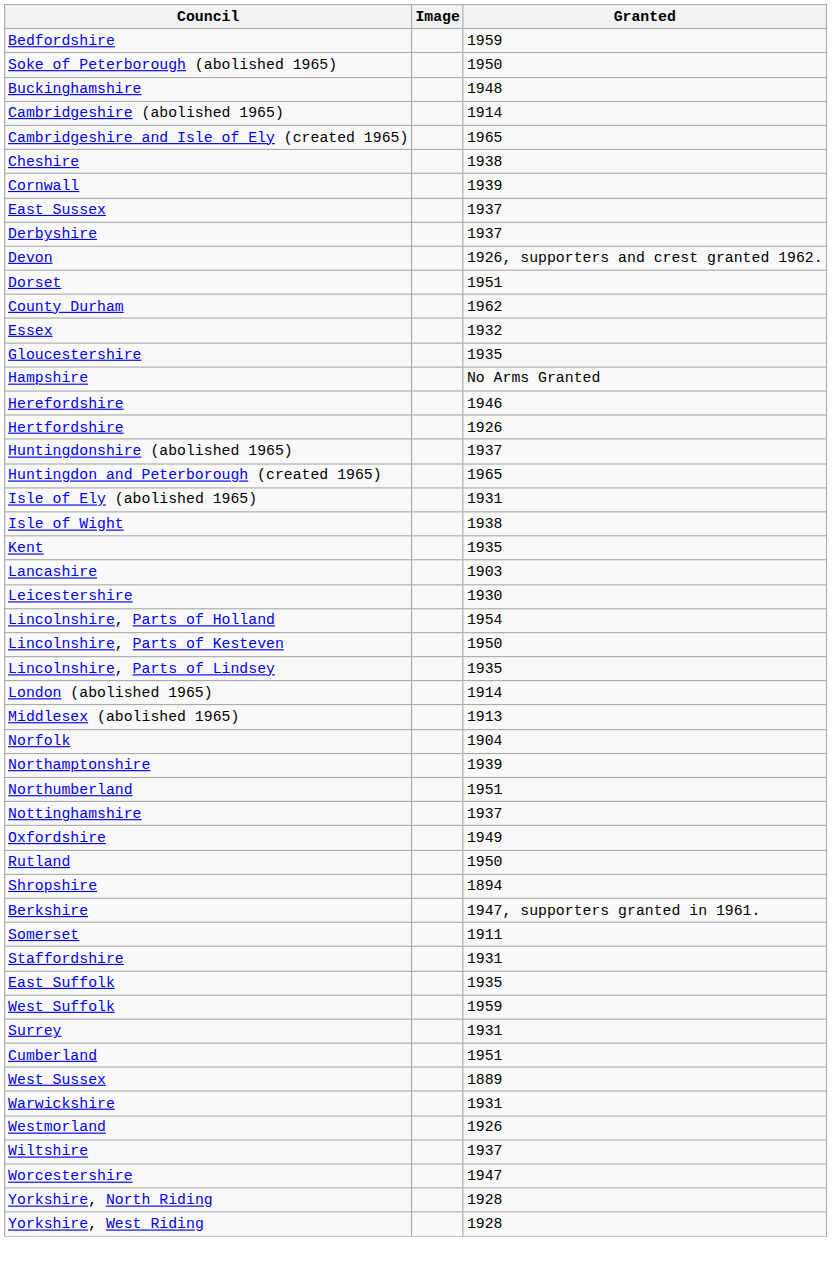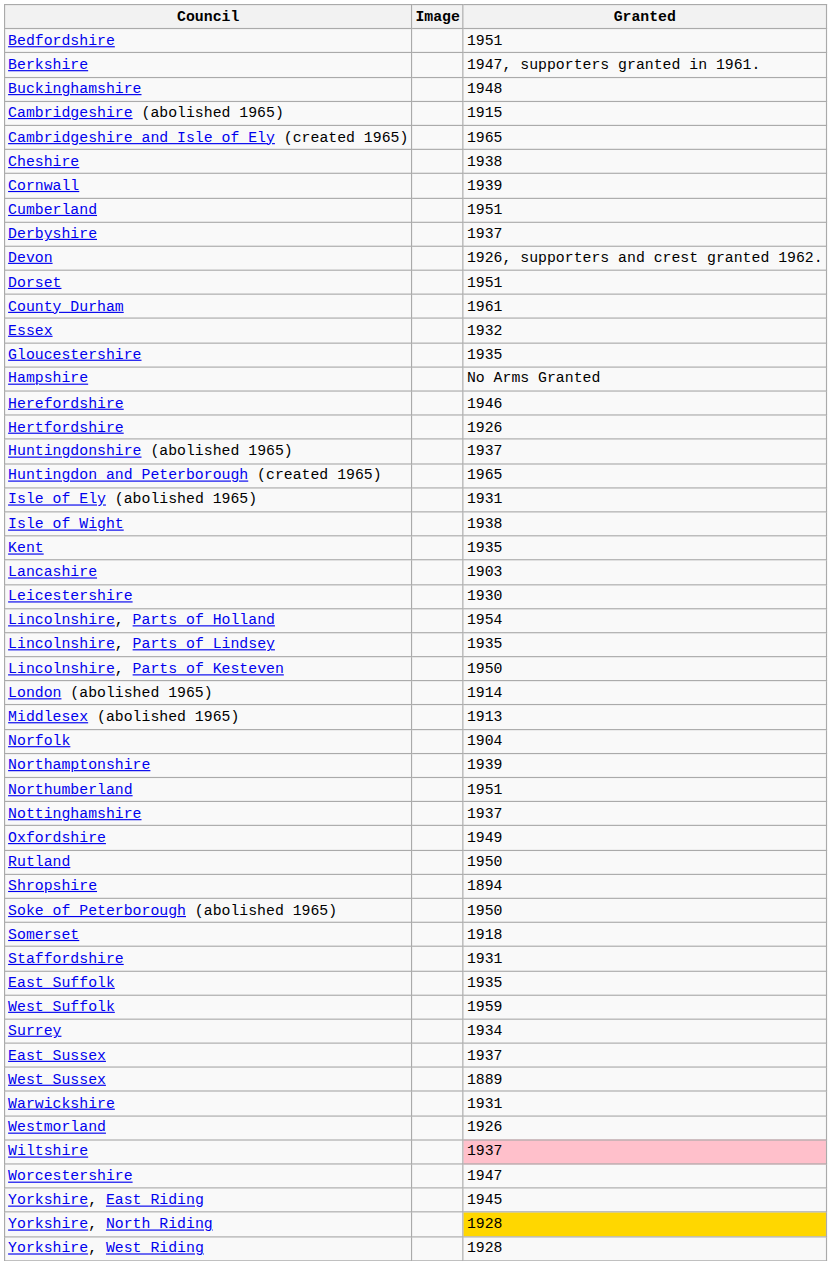Bedfordshire | Granted: 1959 -> 1951
rows swapped: Berkshire <-> Soke of Peterborough (abolished 1965)
Cambridgeshire (abolished 1965) | Granted: 1914 -> 1915
rows swapped: Cumberland <-> East Sussex
County Durham | Granted: 1962 -> 1961
rows swapped: Lincolnshire, Parts of Kesteven <-> Lincolnshire, Parts of Lindsey
Somerset | Granted: 1911 -> 1918
Surrey | Granted: 1931 -> 1934
Wiltshire | Granted: no background -> pink background
+ row: Yorkshire, East Riding | 1945
Yorkshire, North Riding | Granted: no background -> gold background
